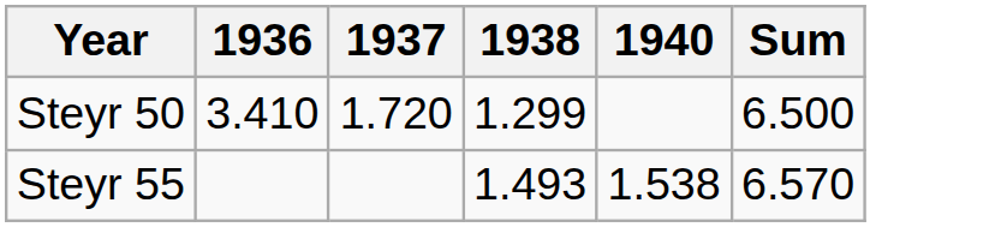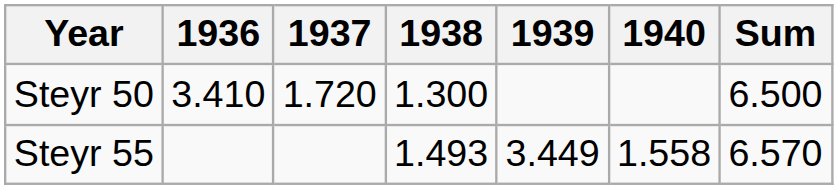+ column: 1939 | 3.449
Steyr 50 | 1938: 1.299 -> 1.300
Steyr 55 | 1940: 1.538 -> 1.558
